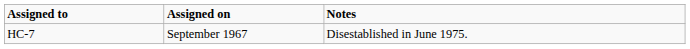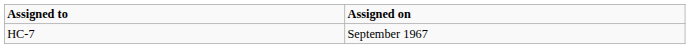- column: Notes | Disestablished in June 1975.
